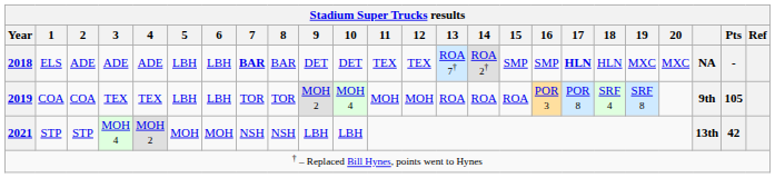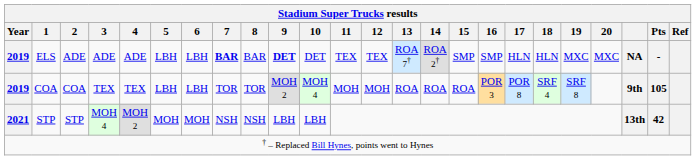ELS | Year: 2018 -> 2019
ELS | 9: normal -> bold
ELS | 17: bold -> normal
